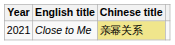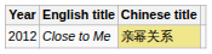Close to Me | Year: 2021 -> 2012
